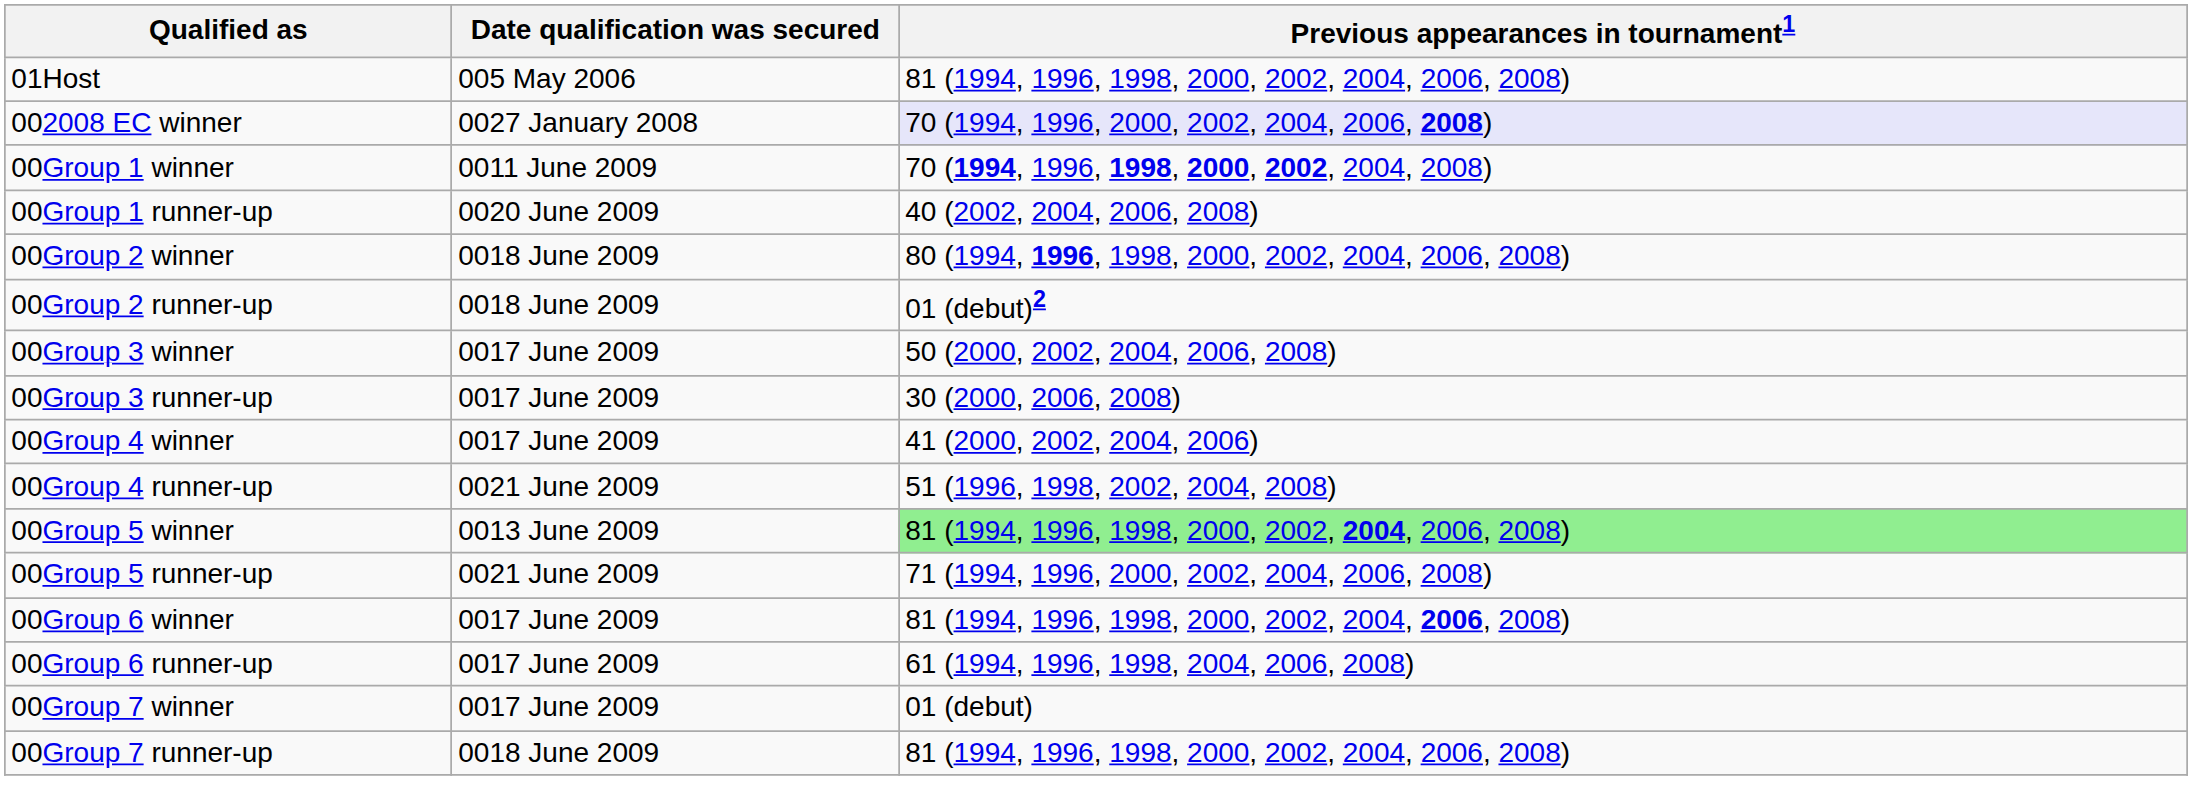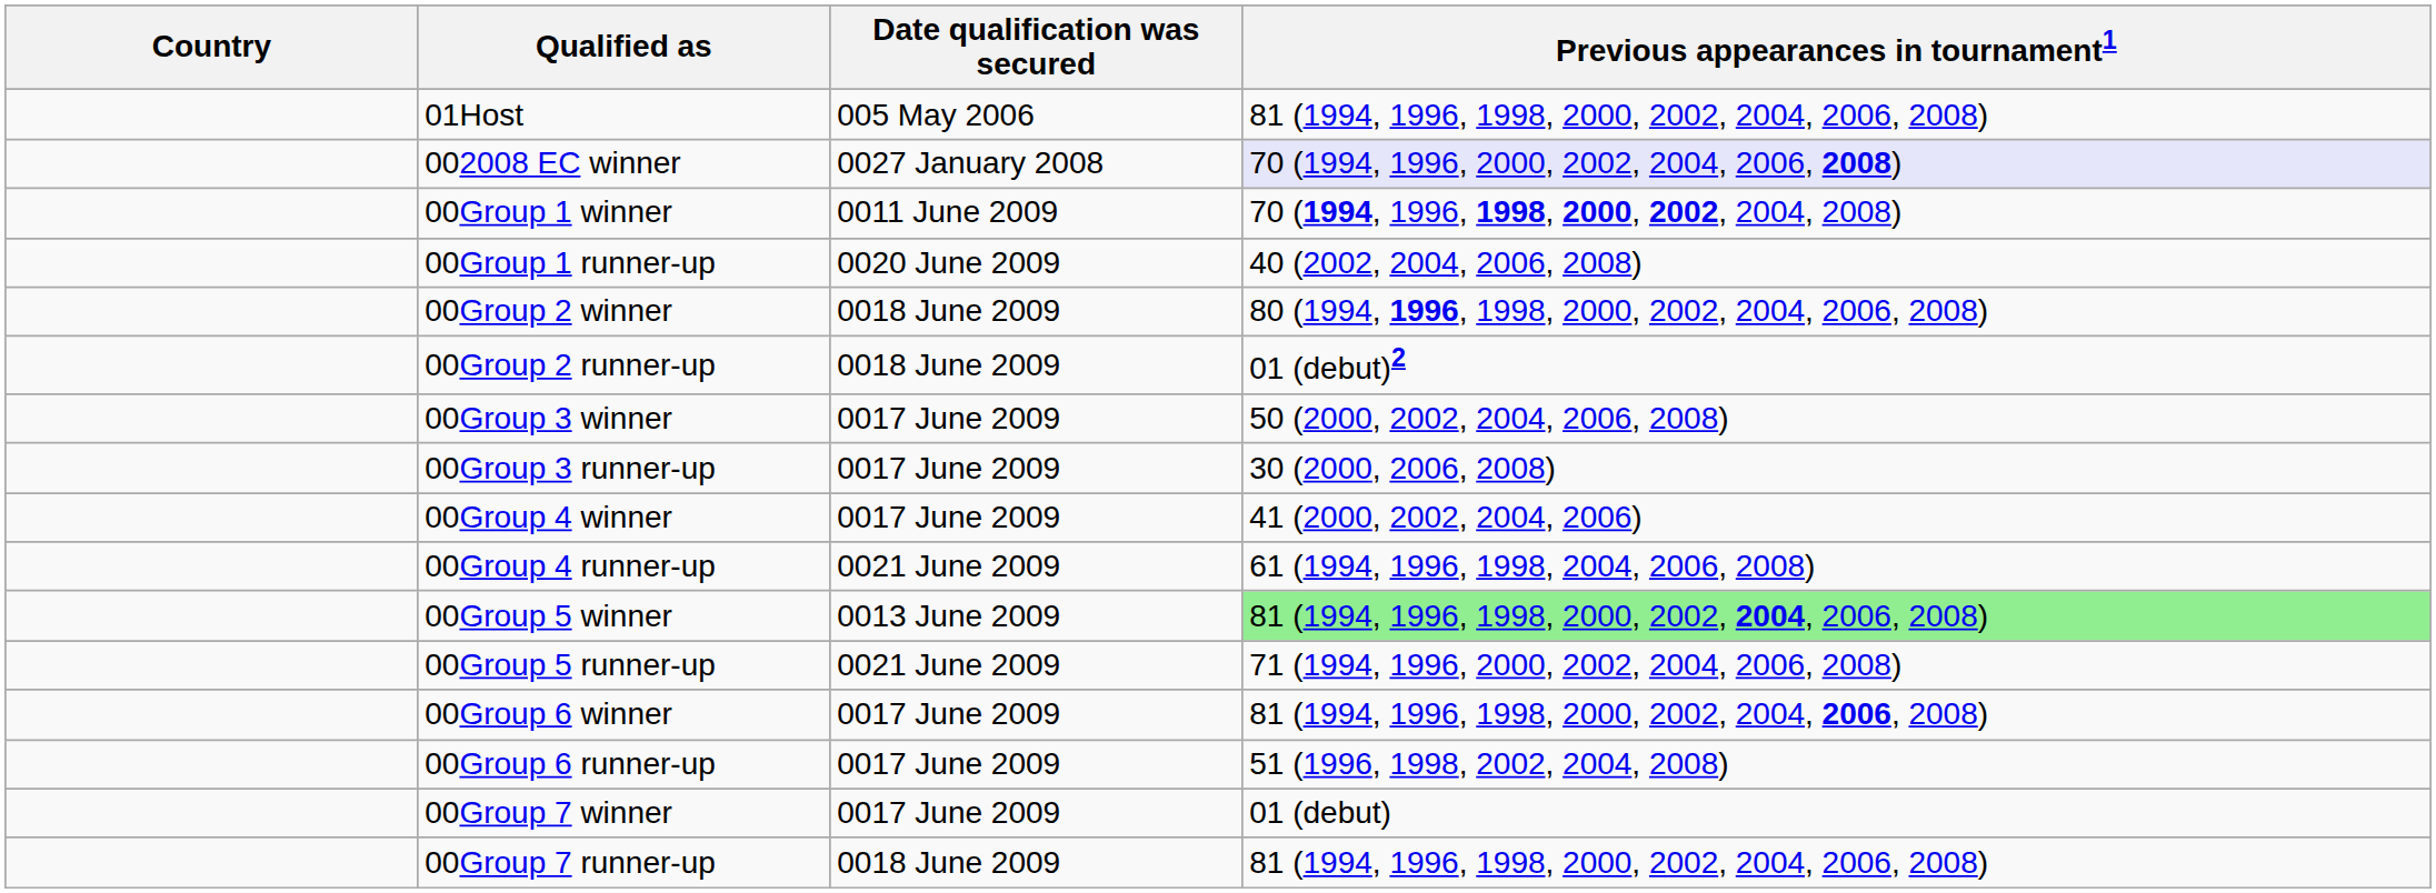+ column: Country
00Group 4 runner-up | Previous appearances in tournament1: 51 (1996, 1998, 2002, 2004, 2008) -> 61 (1994, 1996, 1998, 2004, 2006, 2008)
00Group 6 runner-up | Previous appearances in tournament1: 61 (1994, 1996, 1998, 2004, 2006, 2008) -> 51 (1996, 1998, 2002, 2004, 2008)
